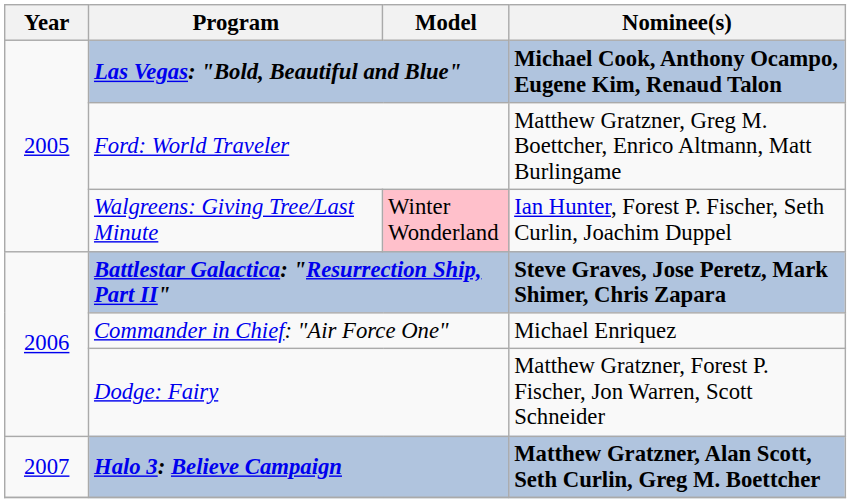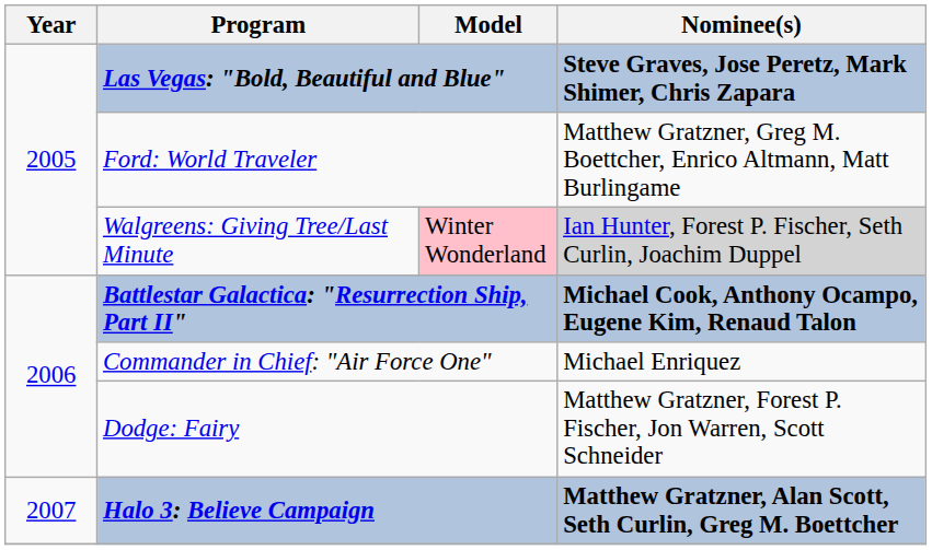Las Vegas: "Bold, Beautiful and Blue" | Nominee(s): Michael Cook, Anthony Ocampo, Eugene Kim, Renaud Talon -> Steve Graves, Jose Peretz, Mark Shimer, Chris Zapara
Walgreens: Giving Tree/Last Minute | Nominee(s): no background -> lightgrey background
Battlestar Galactica: "Resurrection Ship, Part II" | Nominee(s): Steve Graves, Jose Peretz, Mark Shimer, Chris Zapara -> Michael Cook, Anthony Ocampo, Eugene Kim, Renaud Talon
